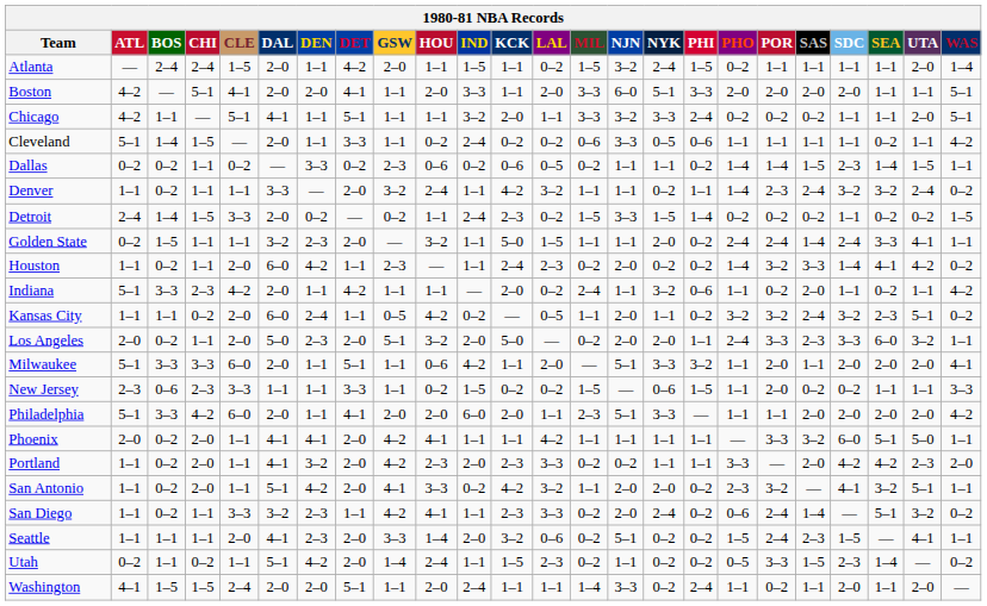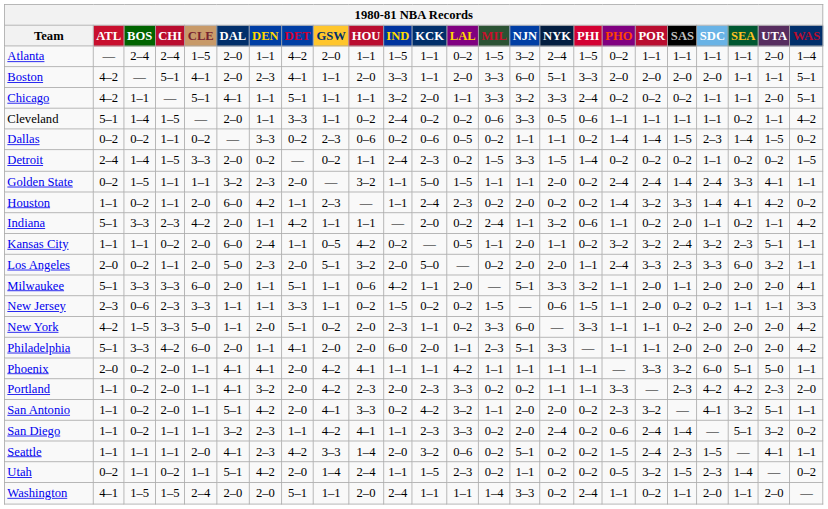Boston | DEN: 2–0 -> 2–3
Dallas | WAS: 1–1 -> 0–2
- row: Denver | 1–1 | 0–2 | 1–1 | 1–1 | 3–3 | — | 2–0 | 3–2 | 2–4 | 1–1 | 4–2 | 3–2 | 1–1 | 1–1 | 0–2 | 1–1 | 1–4 | 2–3 | 2–4 | 3–2 | 3–2 | 2–4 | 0–2
Kansas City | WAS: 0–2 -> 1–1
+ row: New York | 4–2 | 1–5 | 3–3 | 5–0 | 1–1 | 2–0 | 5–1 | 0–2 | 2–0 | 2–3 | 1–1 | 0–2 | 3–3 | 6–0 | — | 3–3 | 1–1 | 1–1 | 0–2 | 2–0 | 2–0 | 2–0 | 4–2
Portland | SAS: 2–0 -> 2–3
San Diego | CLE: 3–3 -> 1–1
Seattle | DET: 2–0 -> 4–2
Utah | POR: 3–3 -> 3–2
